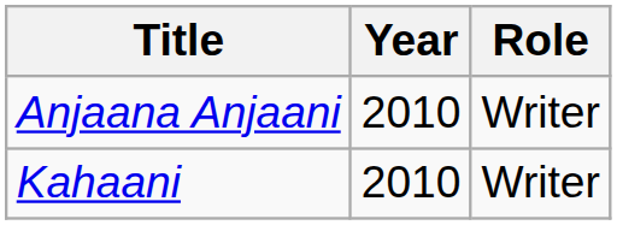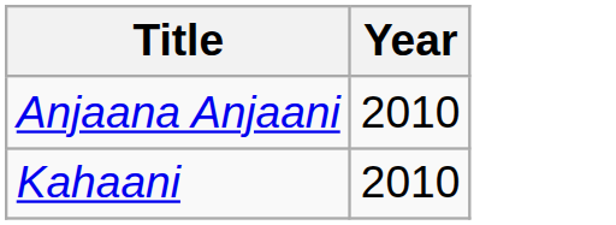- column: Role | Writer | Writer
